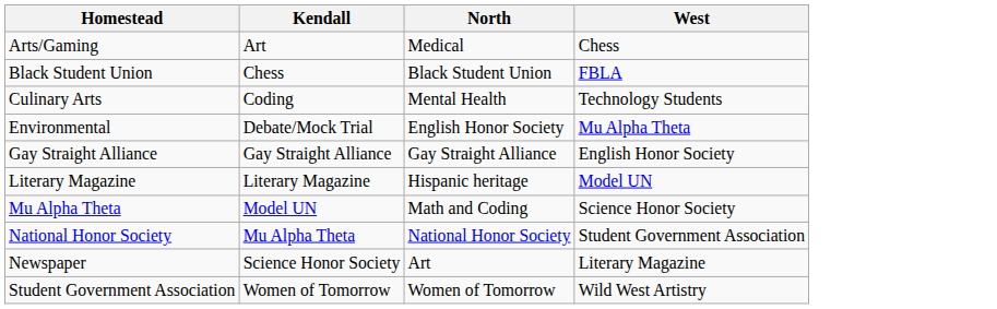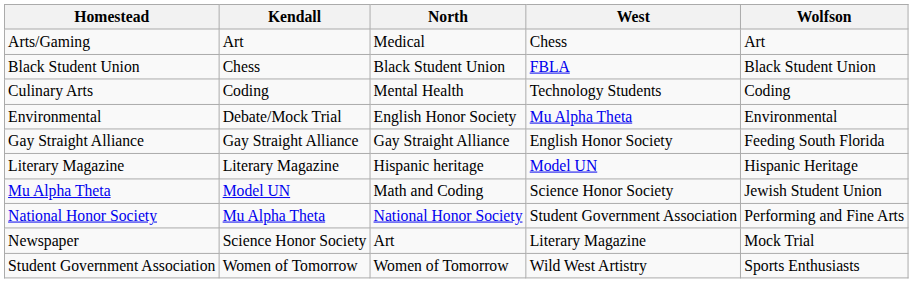+ column: Wolfson | Art | Black Student Union | Coding | Environmental | Feeding South Florida | Hispanic Heritage | Jewish Student Union | Performing and Fine Arts | Mock Trial | Sports Enthusiasts
